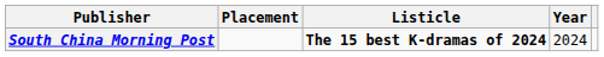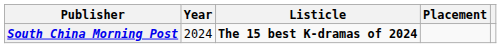columns swapped: Year <-> Placement
